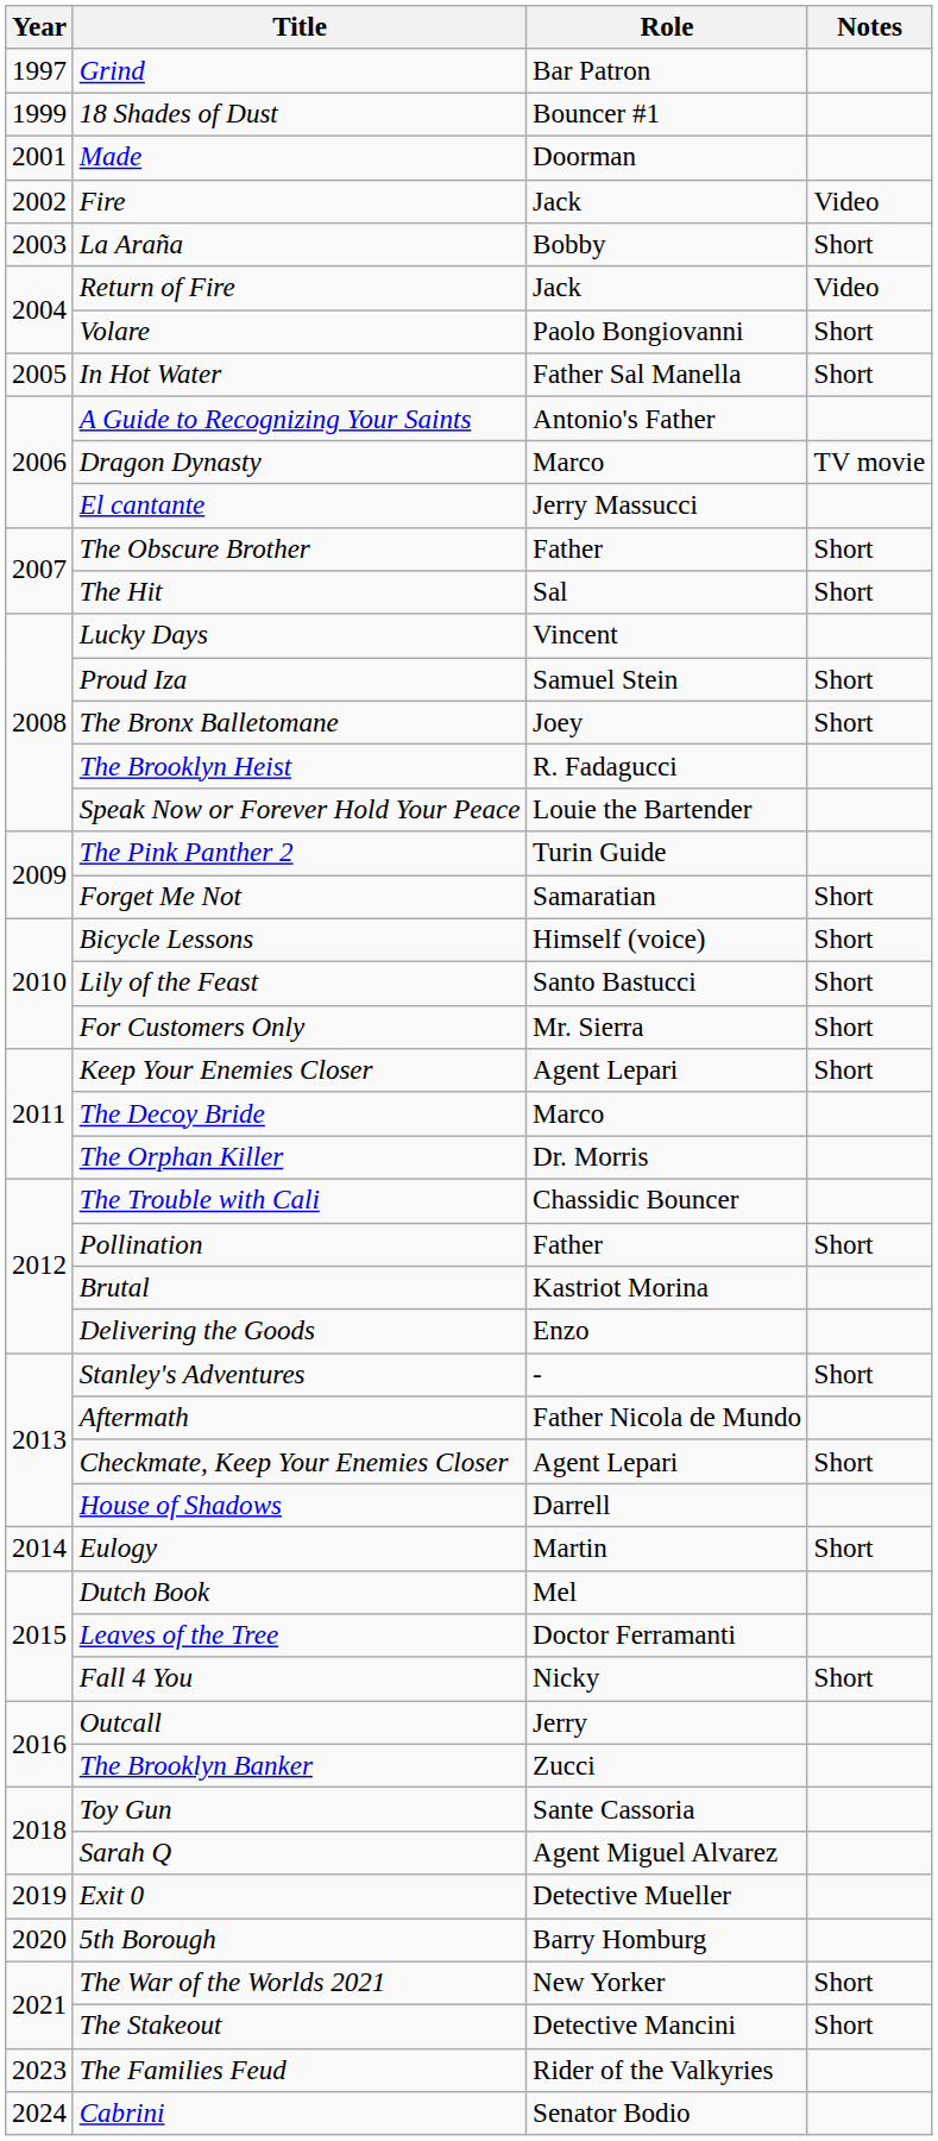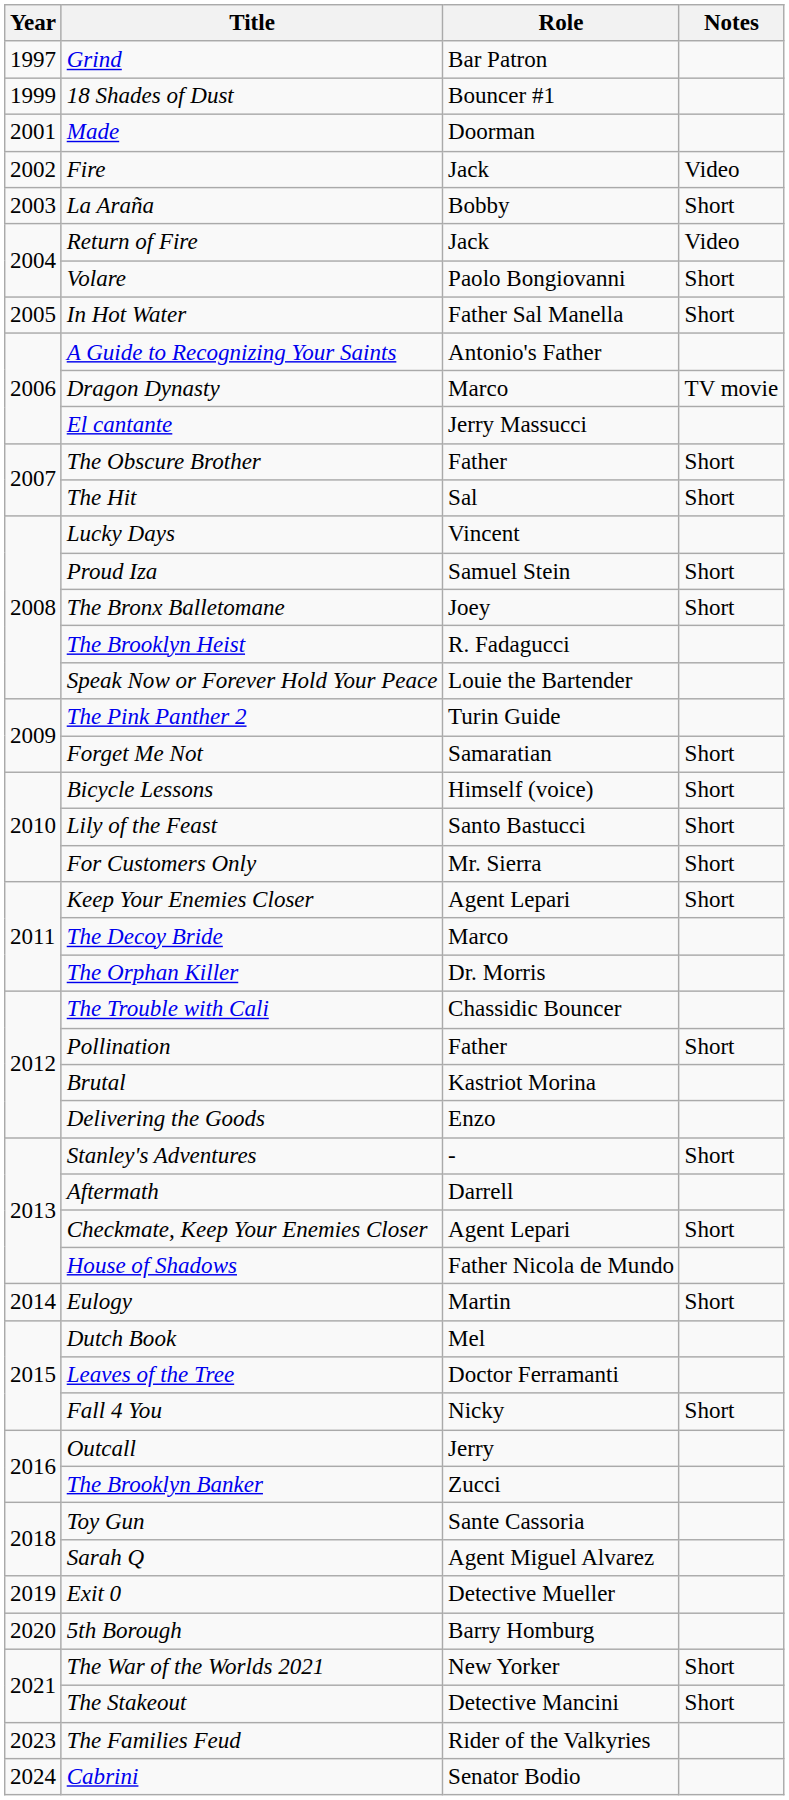Aftermath | Role: Father Nicola de Mundo -> Darrell
House of Shadows | Role: Darrell -> Father Nicola de Mundo
